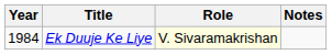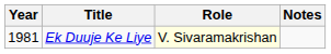Ek Duuje Ke Liye | Year: 1984 -> 1981
